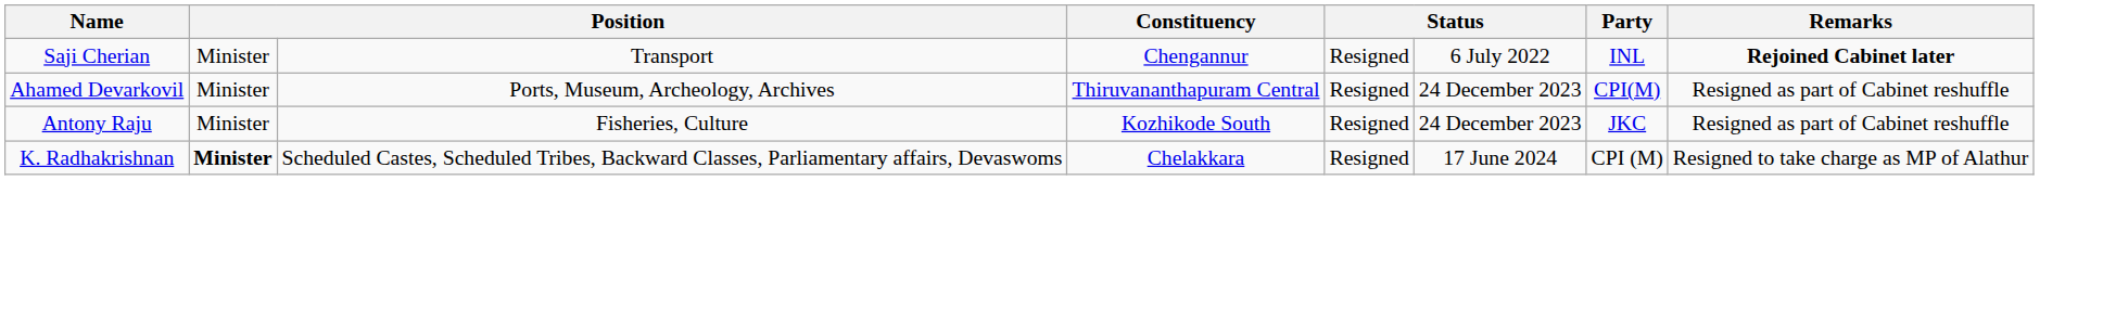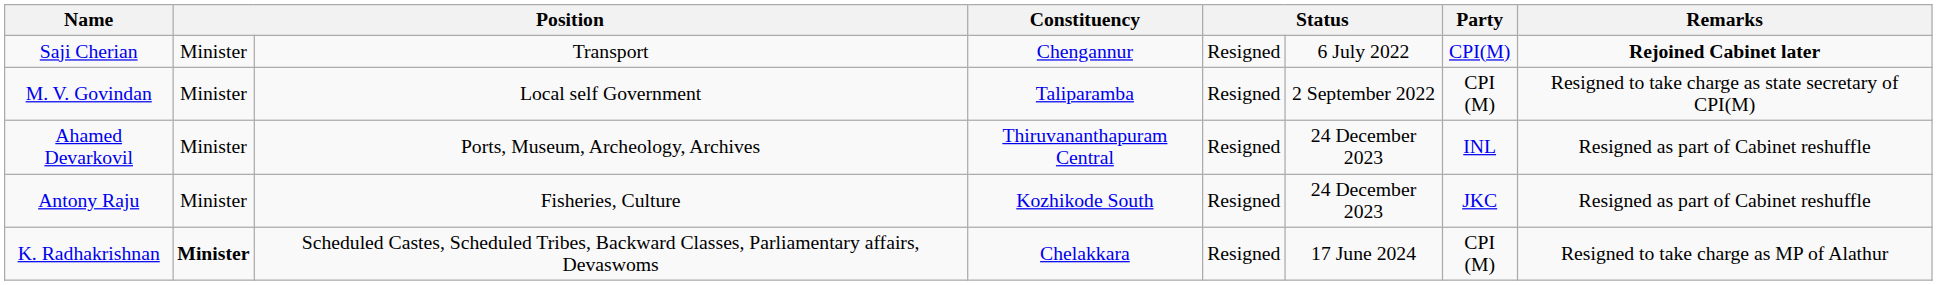Saji Cherian | Party: INL -> CPI(M)
+ row: M. V. Govindan | Minister | Local self Government | Taliparamba | Resigned | 2 September 2022 | CPI (M) | Resigned to take charge as state secretary of CPI(M)
Ahamed Devarkovil | Party: CPI(M) -> INL
